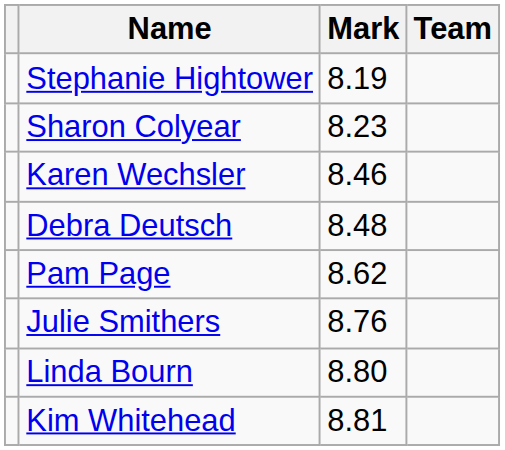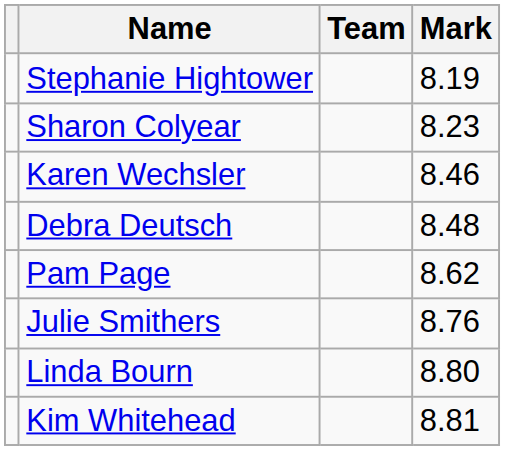columns swapped: Team <-> Mark
